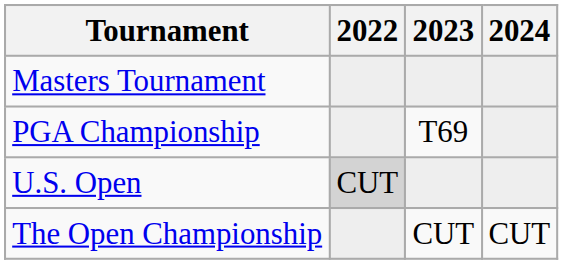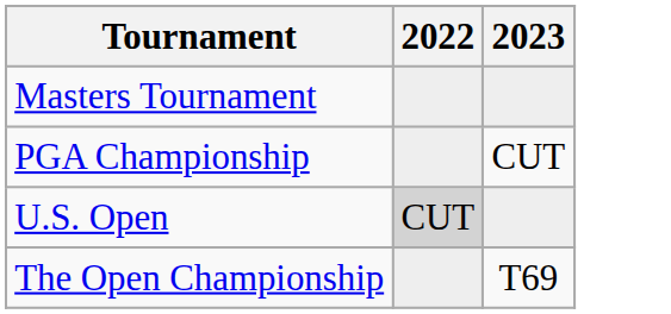- column: 2024 | CUT
PGA Championship | 2023: T69 -> CUT
The Open Championship | 2023: CUT -> T69
